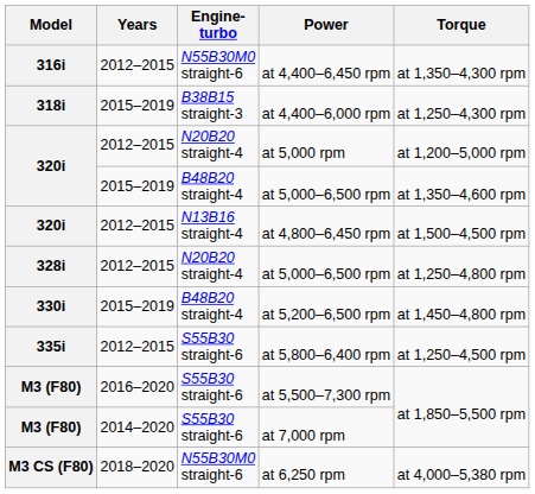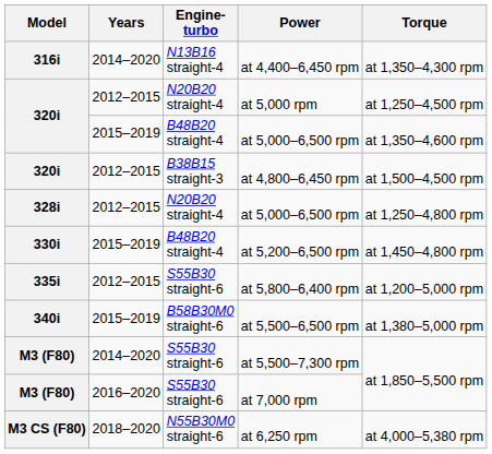at 4,400–6,450 rpm | Years: 2012–2015 -> 2014–2020
at 4,400–6,450 rpm | Engine- turbo: N55B30M0 straight-6 -> N13B16 straight-4
- row: 318i | 2015–2019 | B38B15 straight-3 | at 4,400–6,000 rpm | at 1,250–4,300 rpm
at 5,000 rpm | Torque: at 1,200–5,000 rpm -> at 1,250–4,500 rpm
at 4,800–6,450 rpm | Engine- turbo: N13B16 straight-4 -> B38B15 straight-3
at 5,800–6,400 rpm | Torque: at 1,250–4,500 rpm -> at 1,200–5,000 rpm
+ row: 340i | 2015–2019 | B58B30M0 straight-6 | at 5,500–6,500 rpm | at 1,380–5,000 rpm
at 5,500–7,300 rpm | Years: 2016–2020 -> 2014–2020
at 7,000 rpm | Years: 2014–2020 -> 2016–2020
